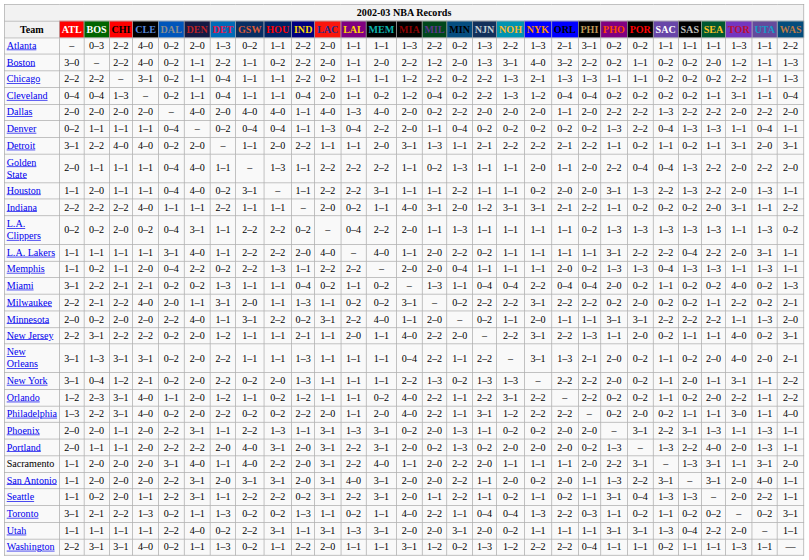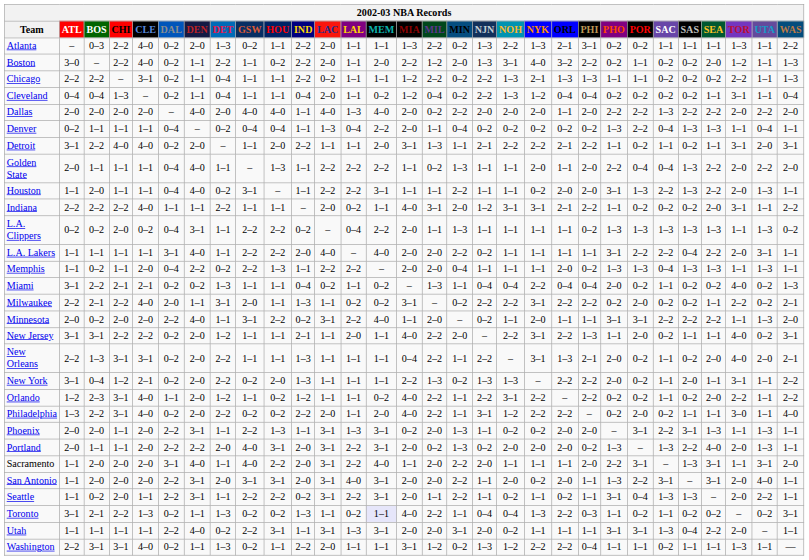L.A. Lakers | MIA: 1–1 -> 2–0
New Jersey | ATL: 2–2 -> 3–1
New Orleans | ATL: 3–1 -> 2–2
Toronto | MEM: no background -> lavender background
